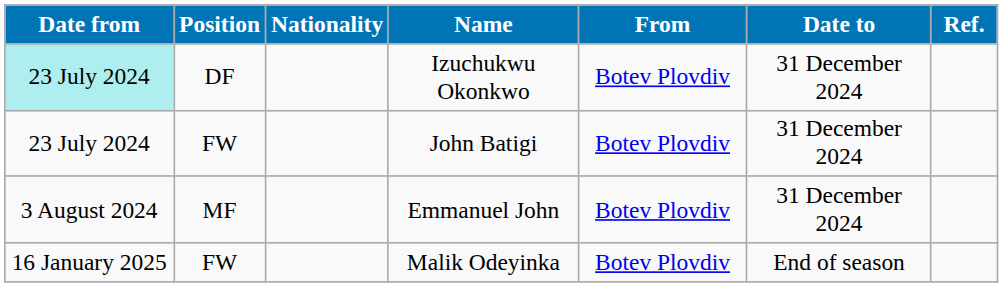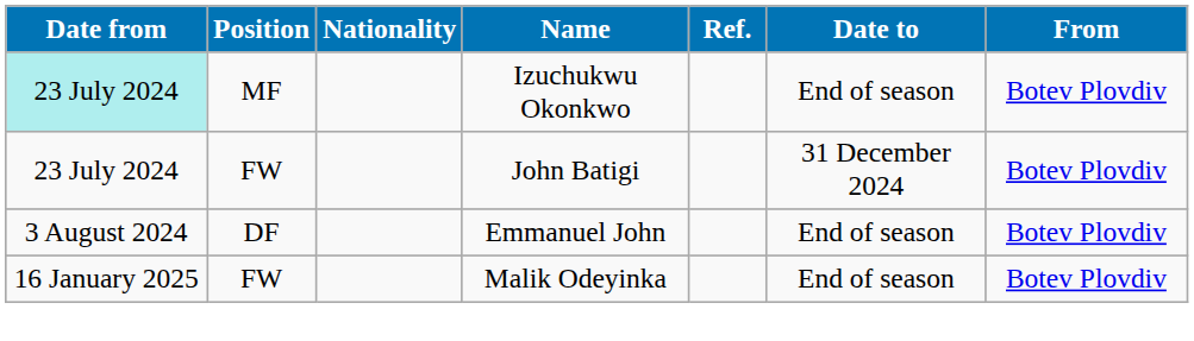columns swapped: From <-> Ref.
Izuchukwu Okonkwo | Position: DF -> MF
Izuchukwu Okonkwo | Date to: 31 December 2024 -> End of season
Emmanuel John | Position: MF -> DF
Emmanuel John | Date to: 31 December 2024 -> End of season
